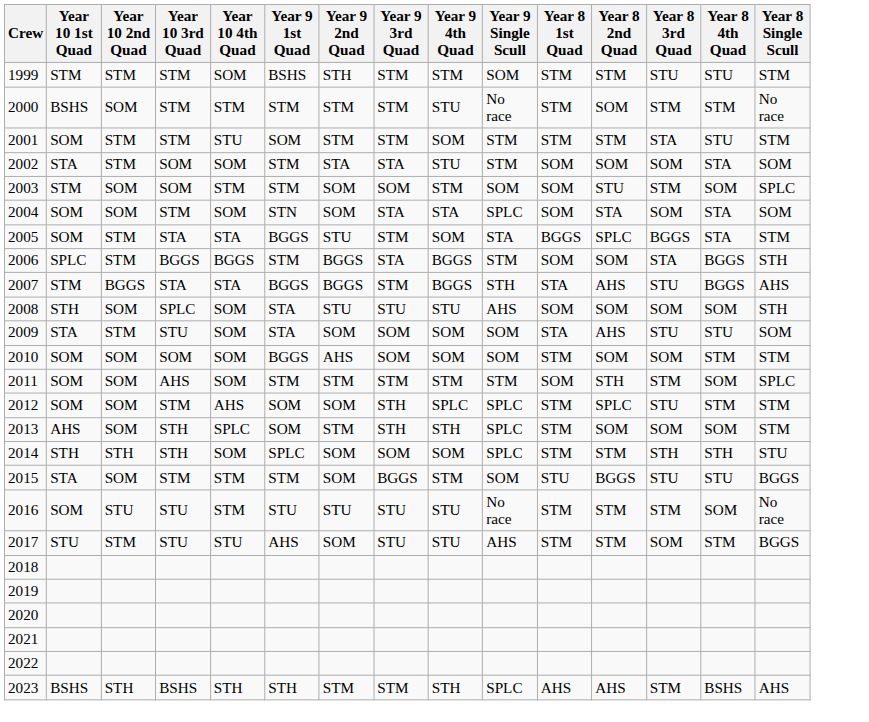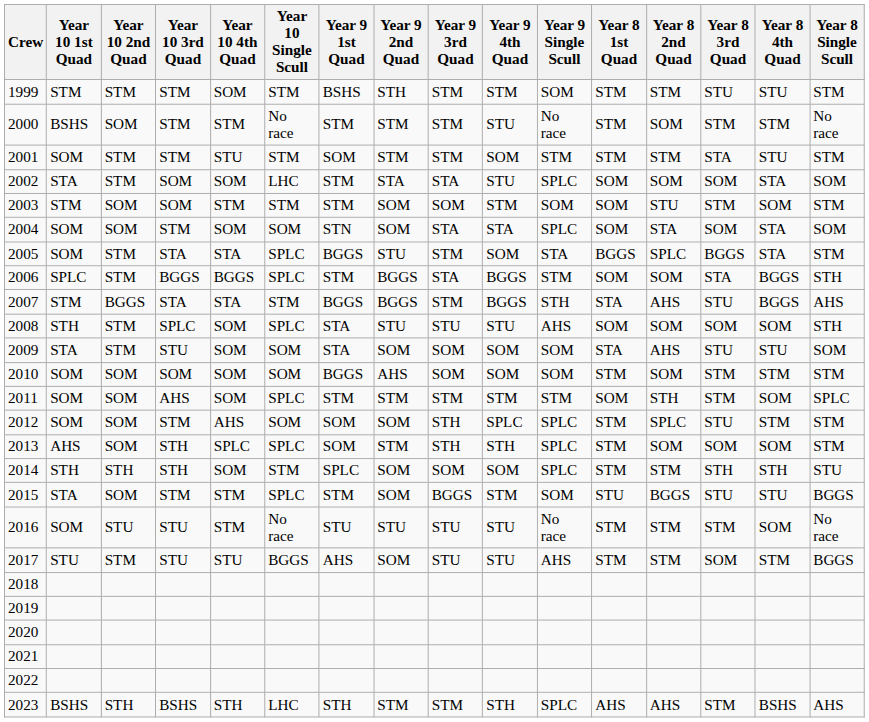+ column: Year 10 Single Scull | STM | No race | STM | LHC | STM | SOM | SPLC | SPLC | STM | SPLC | SOM | SOM | SPLC | SOM | SPLC | STM | SPLC | No race | BGGS | LHC
2002 | Year 9 Single Scull: STM -> SPLC
2003 | Year 8 Single Scull: SPLC -> STM
2008 | Year 10 2nd Quad: SOM -> STM
2010 | Year 8 3rd Quad: SOM -> STM
